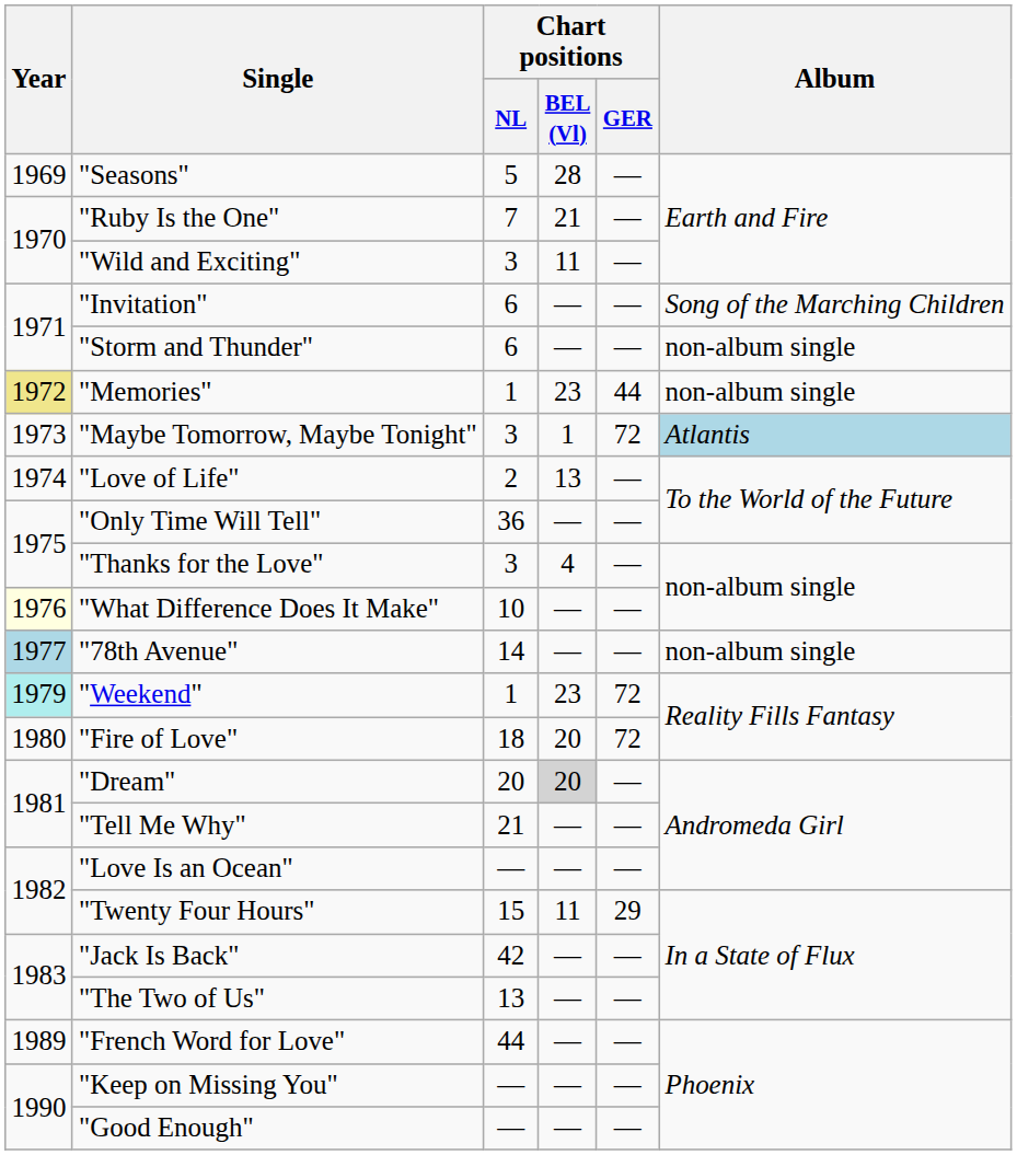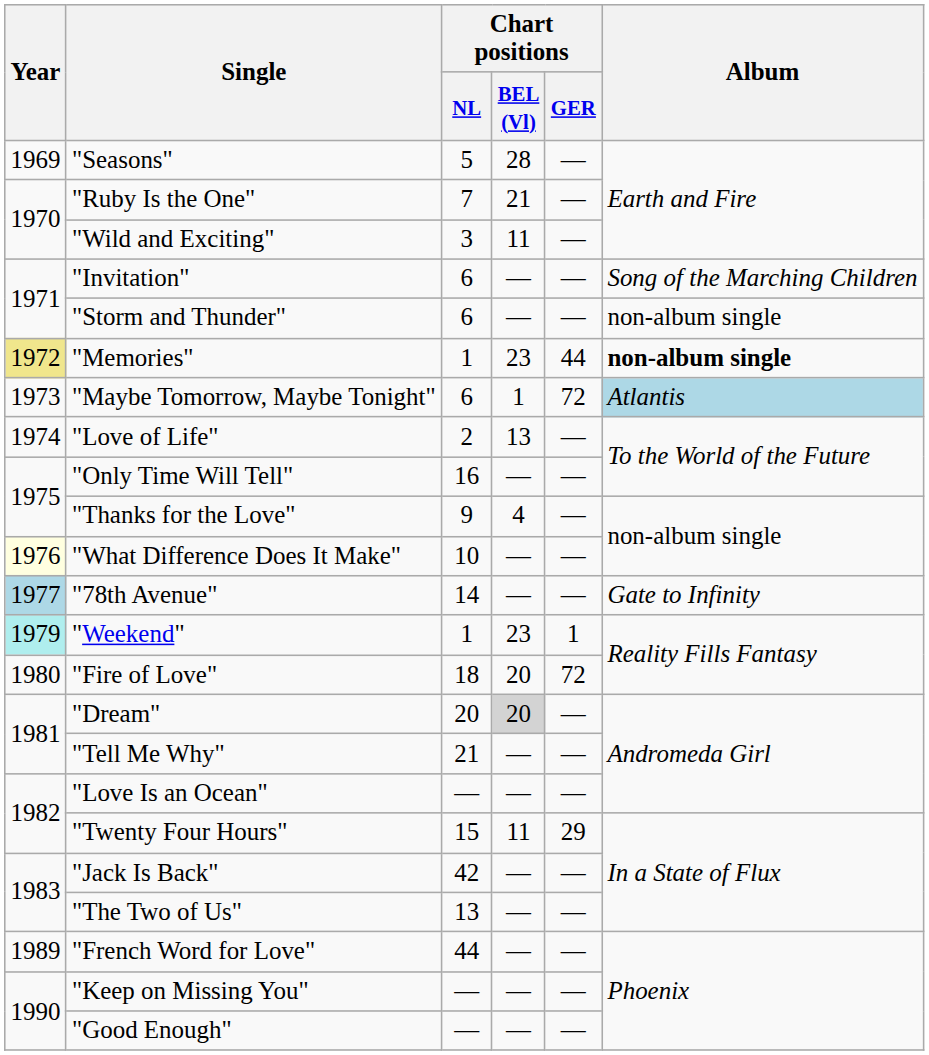"Memories" | Album: normal -> bold
"Maybe Tomorrow, Maybe Tonight" | Chart positions / NL: 3 -> 6
"Only Time Will Tell" | Chart positions / NL: 36 -> 16
"Thanks for the Love" | Chart positions / NL: 3 -> 9
"78th Avenue" | Album: non-album single -> Gate to Infinity
"Weekend" | Chart positions / GER: 72 -> 1
